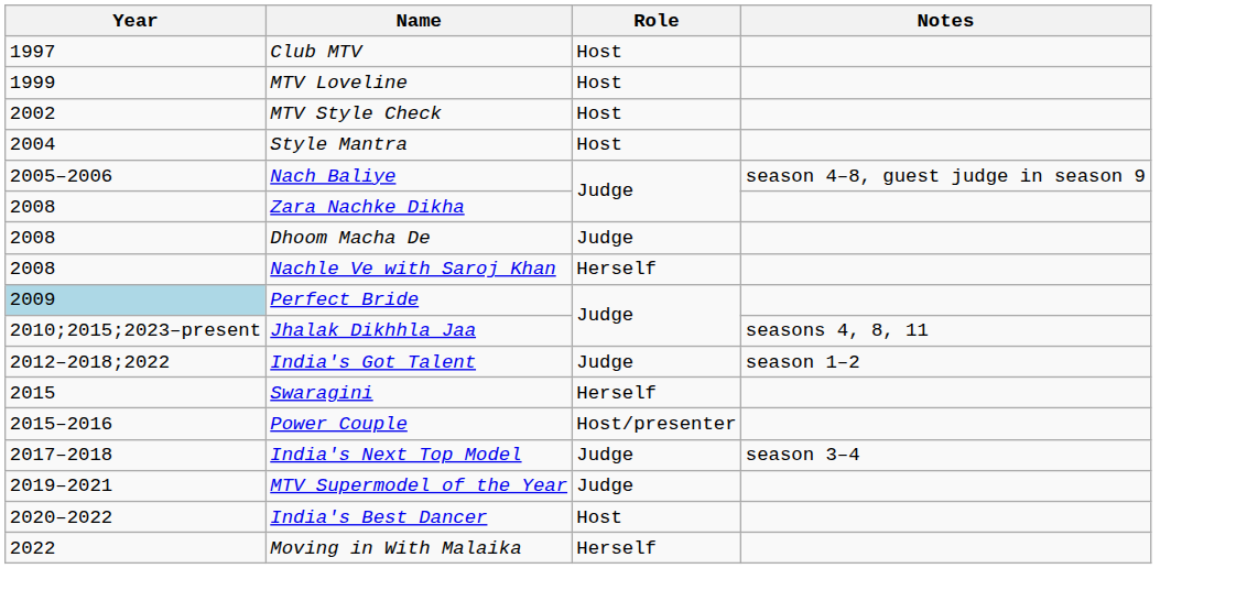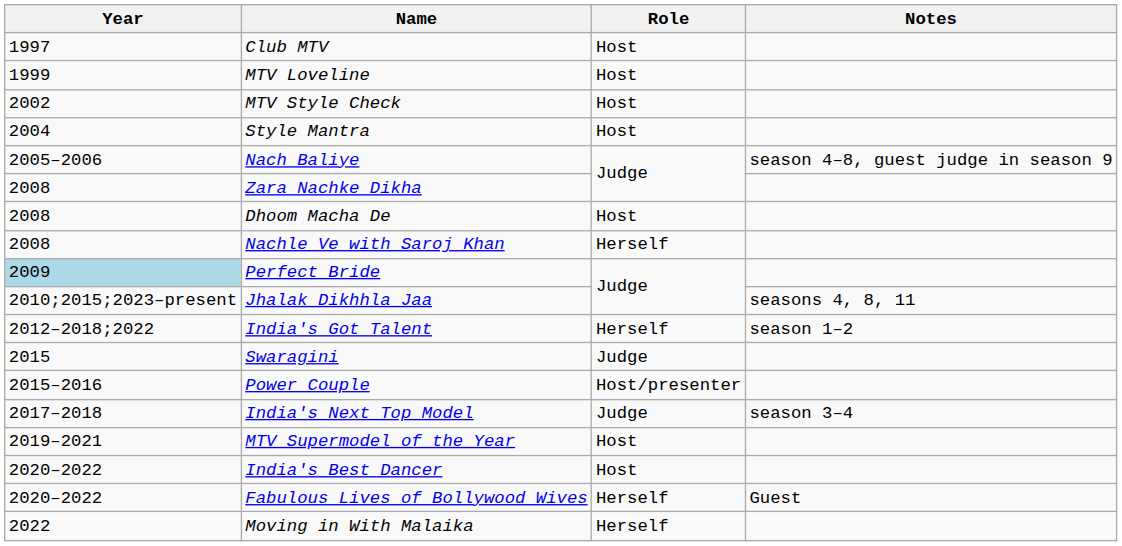Dhoom Macha De | Role: Judge -> Host
India's Got Talent | Role: Judge -> Herself
Swaragini | Role: Herself -> Judge
MTV Supermodel of the Year | Role: Judge -> Host
+ row: 2020–2022 | Fabulous Lives of Bollywood Wives | Herself | Guest
